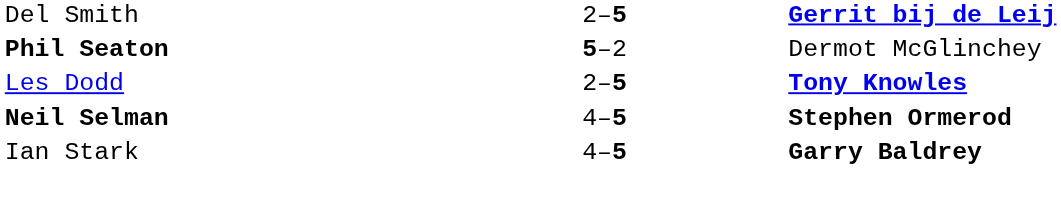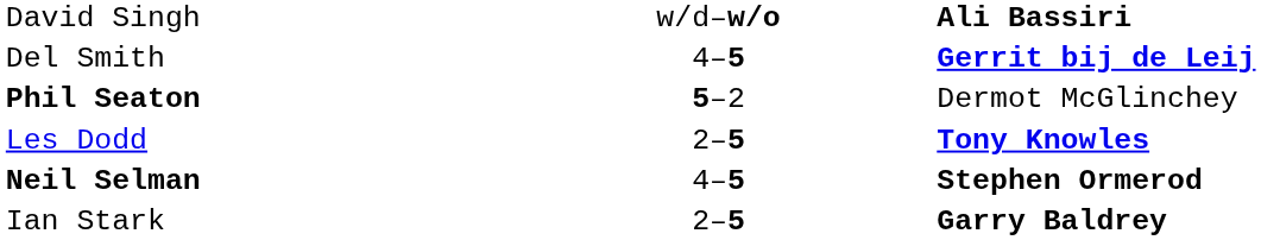+ row: David Singh | w/d–w/o | Ali Bassiri
Del Smith | column 2: 2–5 -> 4–5
Ian Stark | column 2: 4–5 -> 2–5
